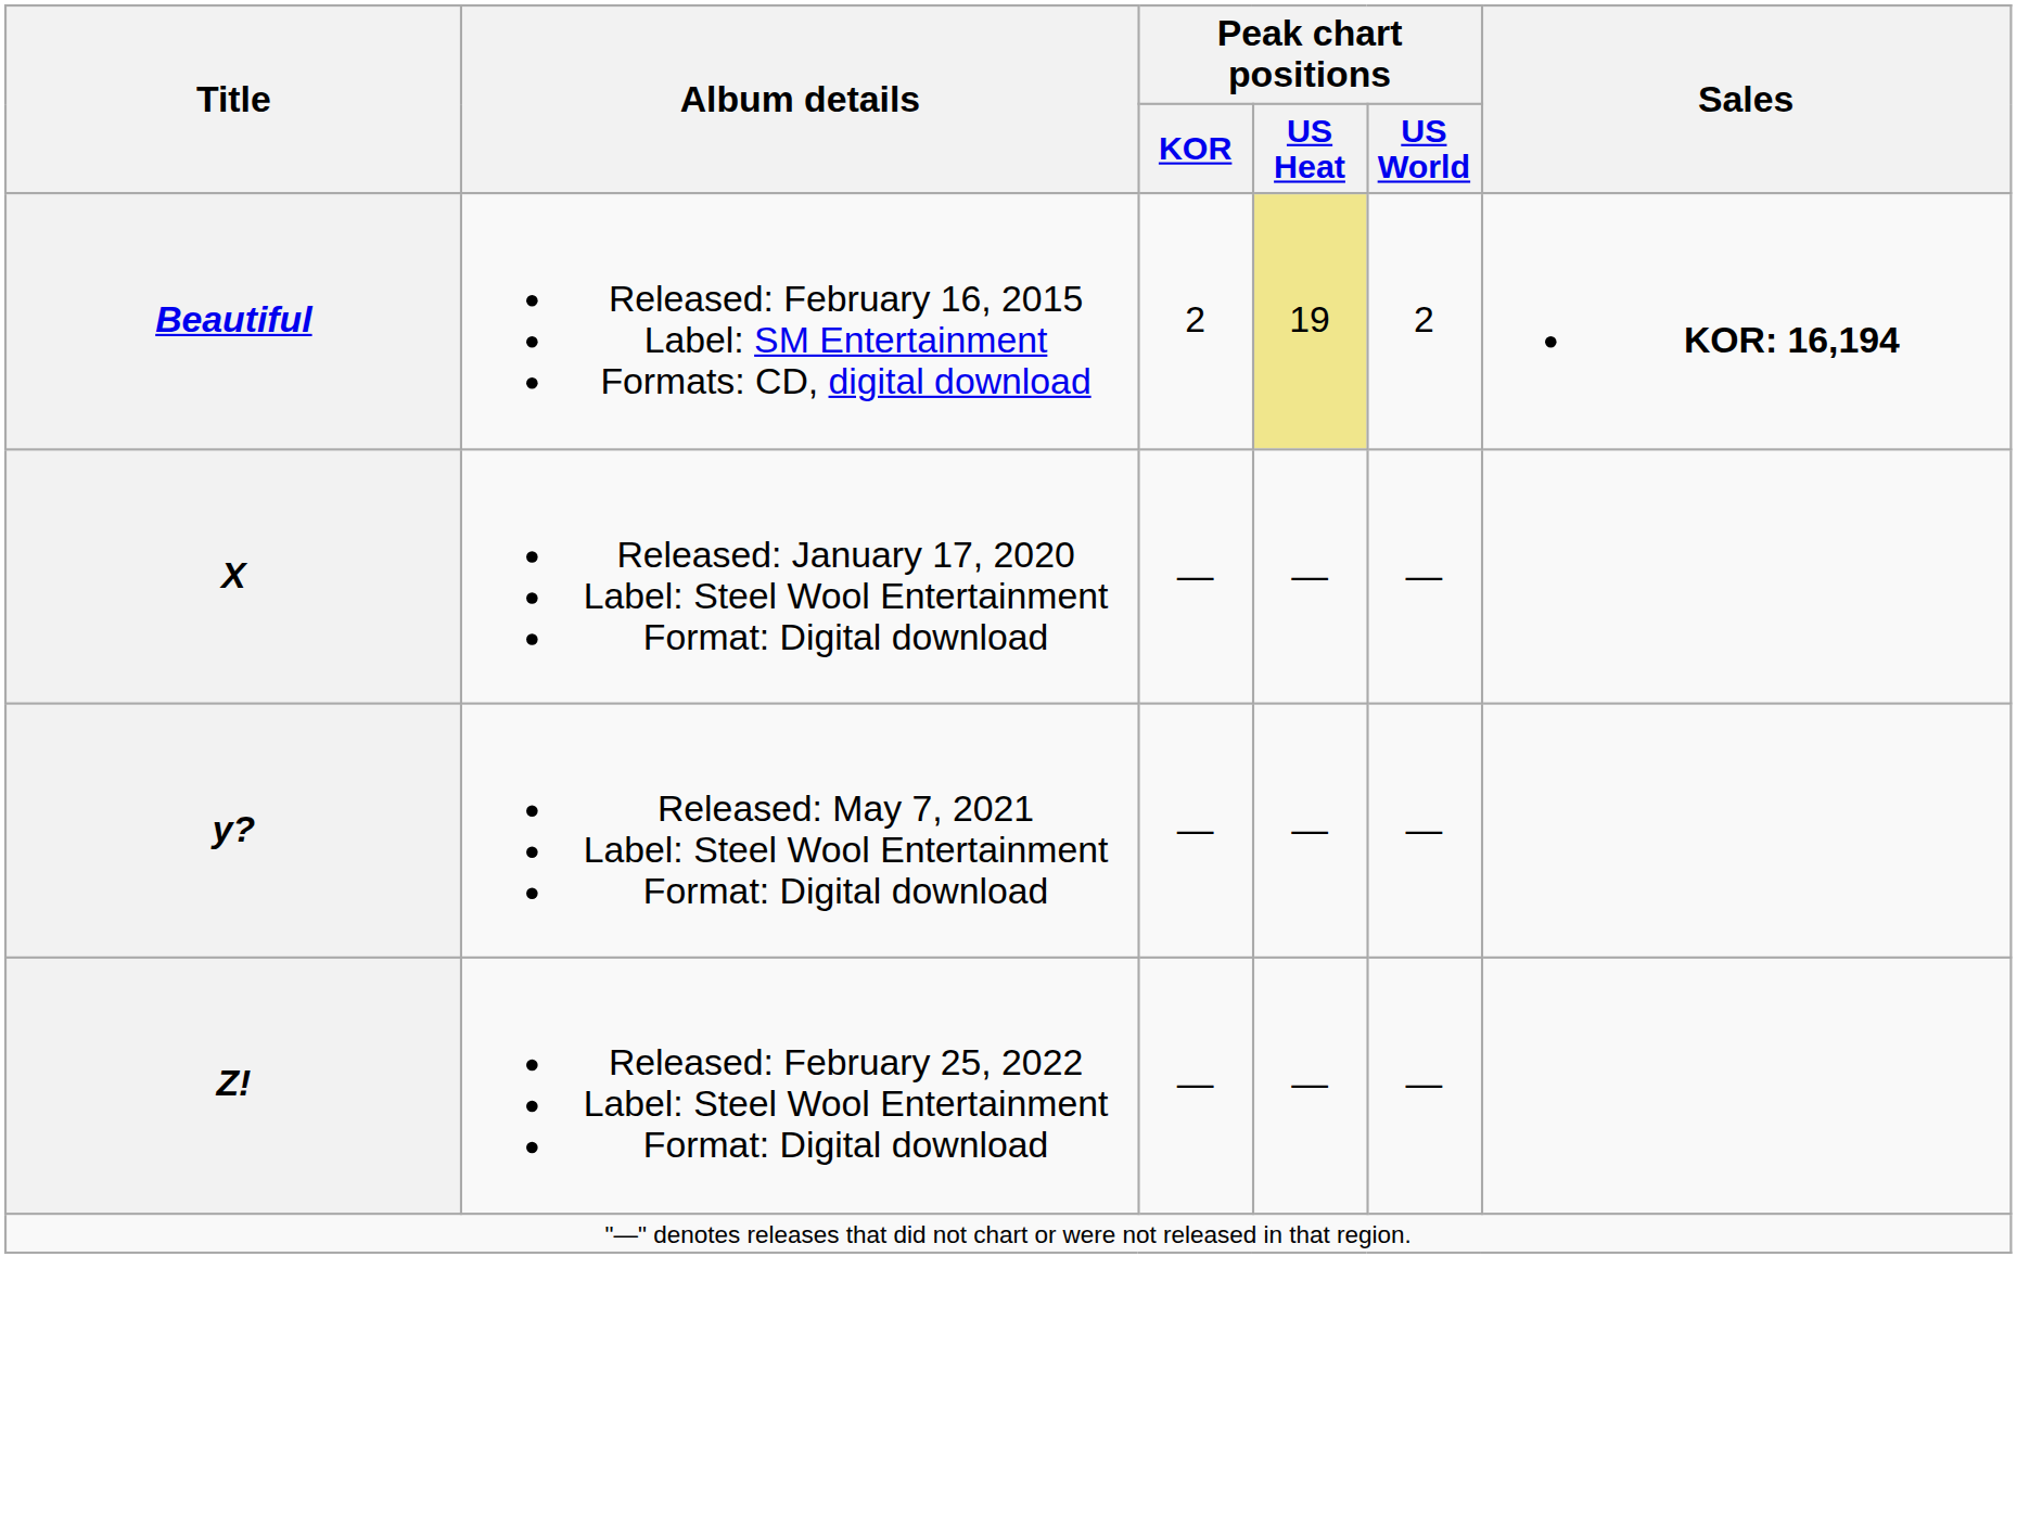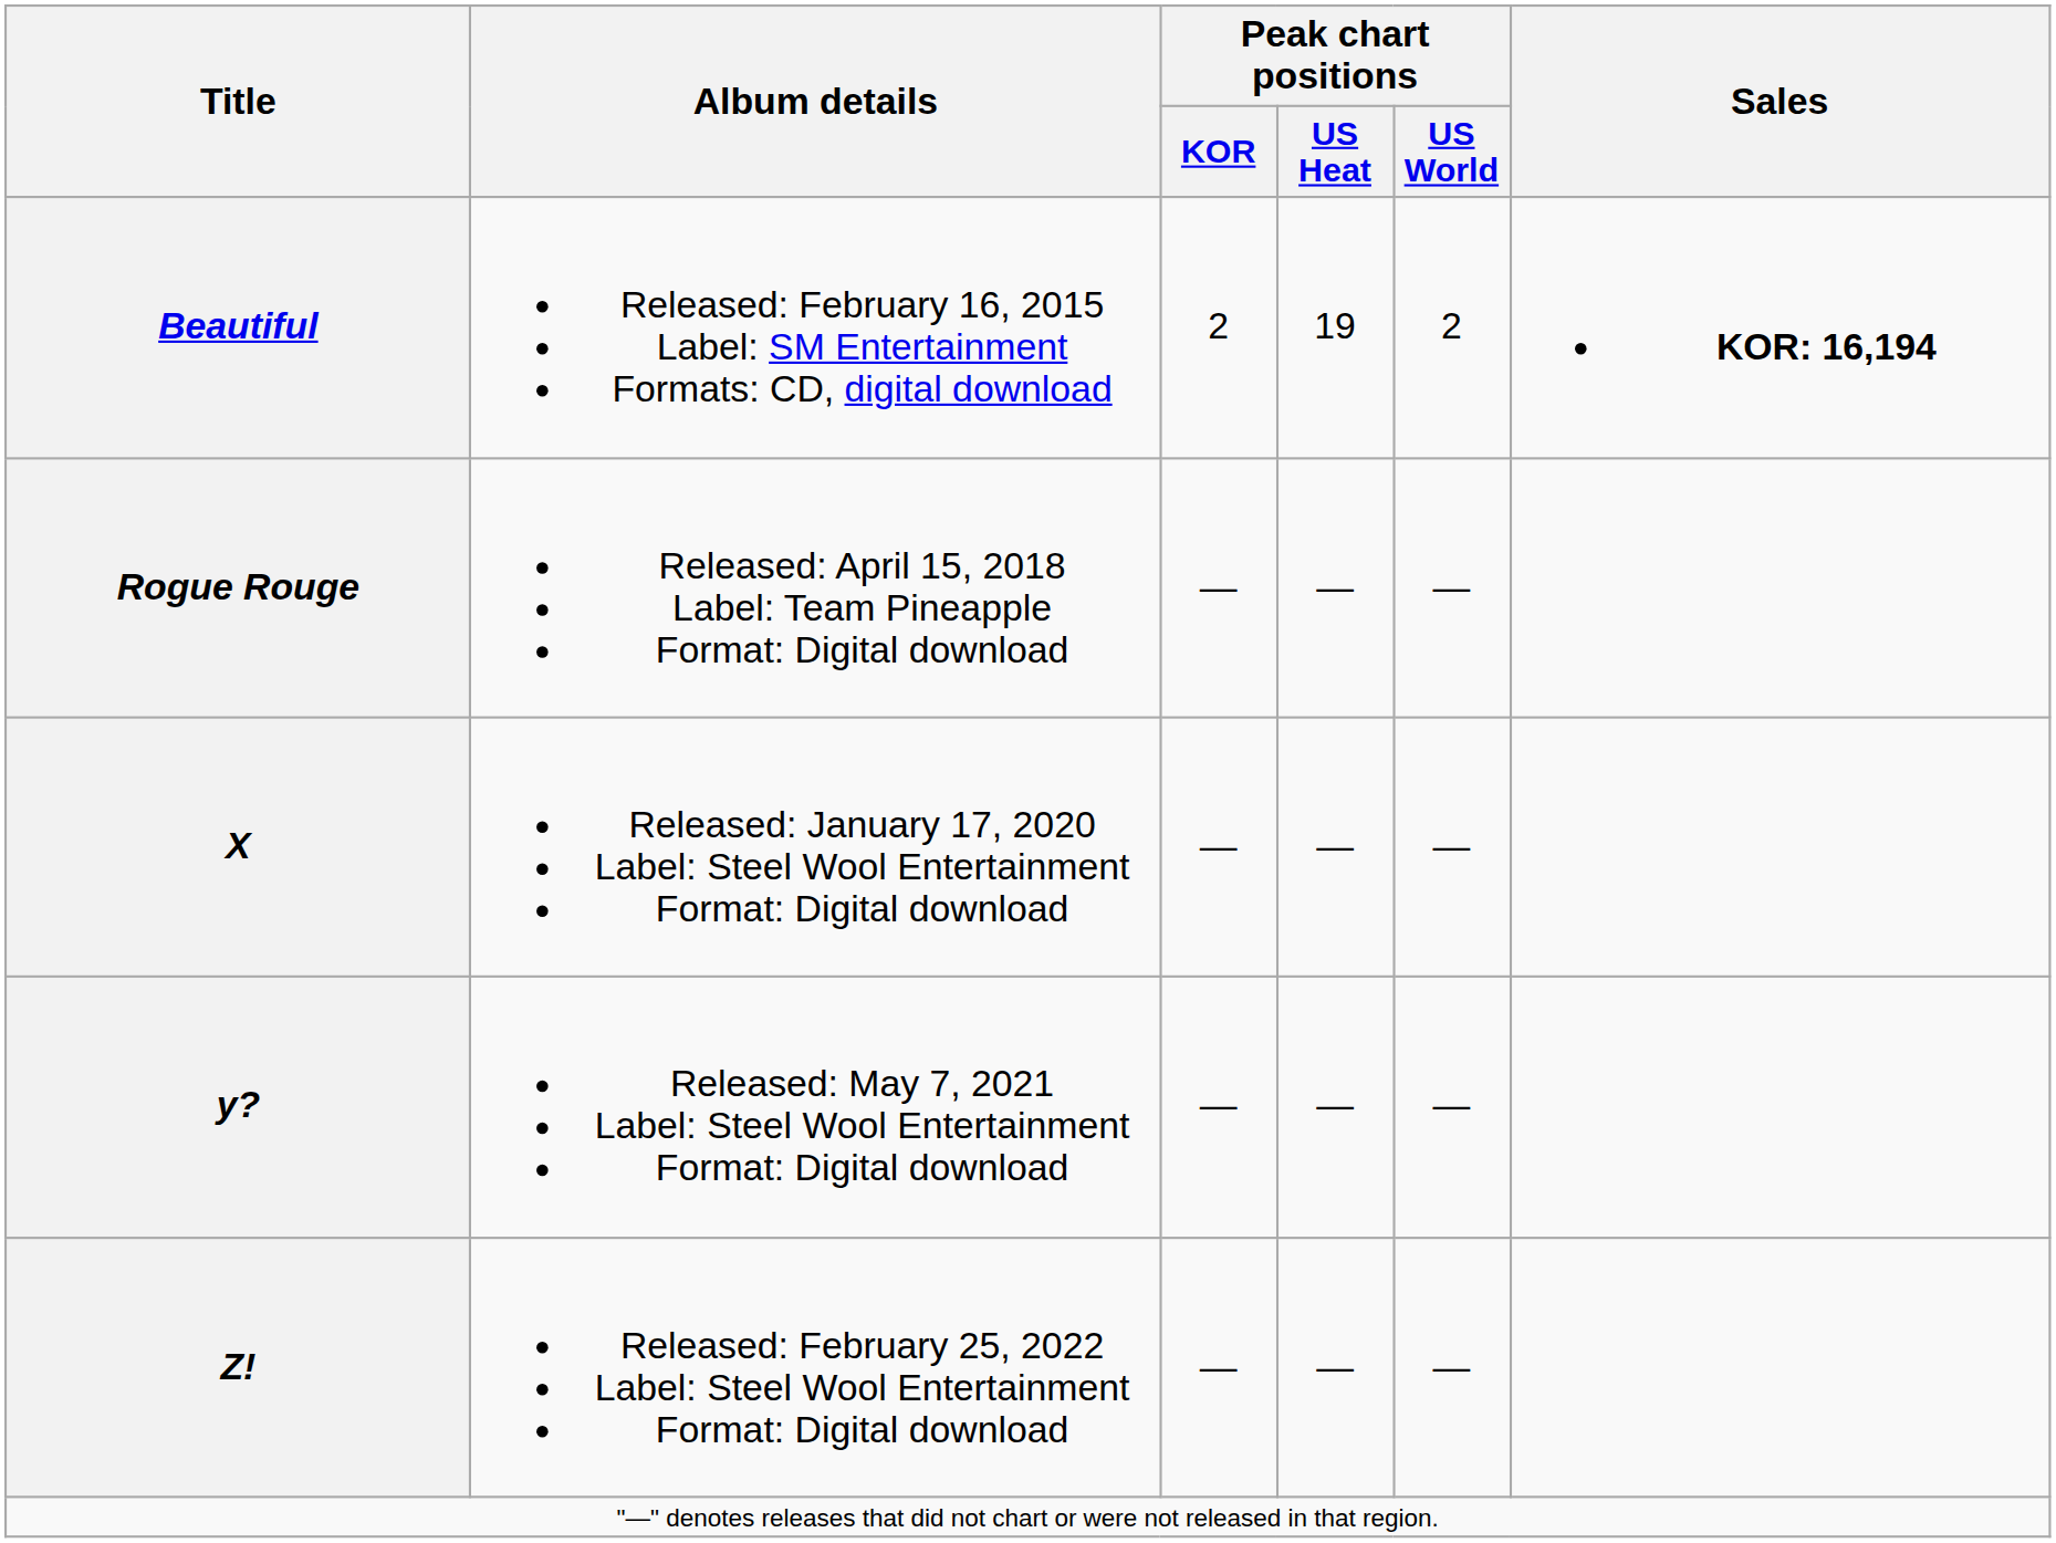Beautiful | Peak chart positions / US Heat: khaki background -> no background
+ row: Rogue Rouge | Released: April 15, 2018 Label: Team Pineapple Format: Digital download | — | — | —
